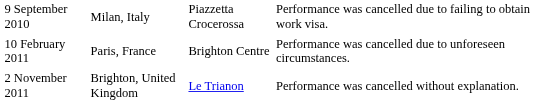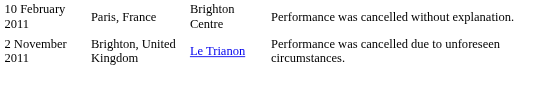- row: 9 September 2010 | Milan, Italy | Piazzetta Crocerossa | Performance was cancelled due to failing to obtain work visa.
10 February 2011 | column 4: Performance was cancelled due to unforeseen circumstances. -> Performance was cancelled without explanation.
2 November 2011 | column 4: Performance was cancelled without explanation. -> Performance was cancelled due to unforeseen circumstances.
